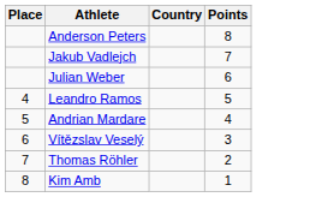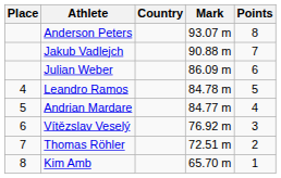+ column: Mark | 93.07 m | 90.88 m | 86.09 m | 84.78 m | 84.77 m | 76.92 m | 72.51 m | 65.70 m
